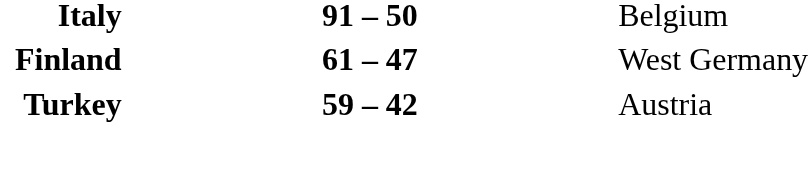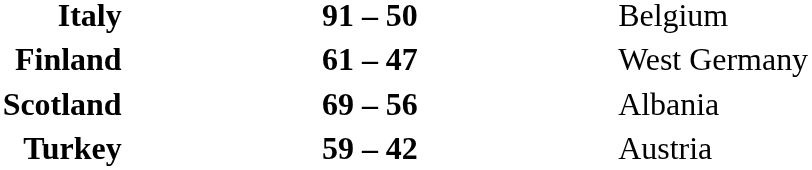+ row: Scotland | 69 – 56 | Albania
